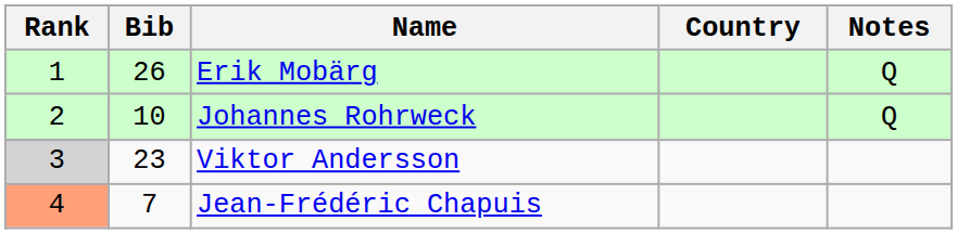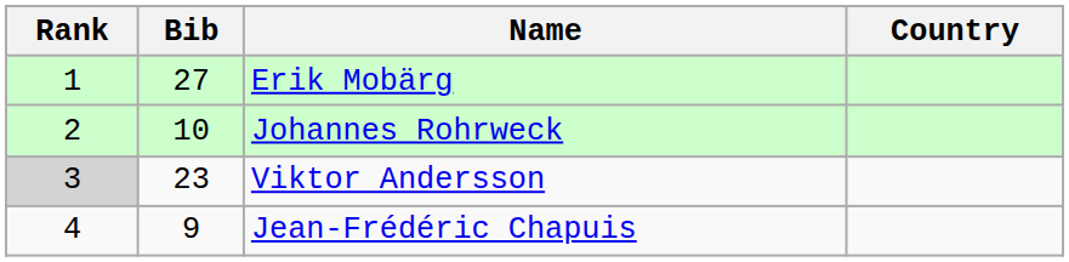- column: Notes | Q | Q
Erik Mobärg | Bib: 26 -> 27
Jean-Frédéric Chapuis | Rank: lightsalmon background -> no background
Jean-Frédéric Chapuis | Bib: 7 -> 9
